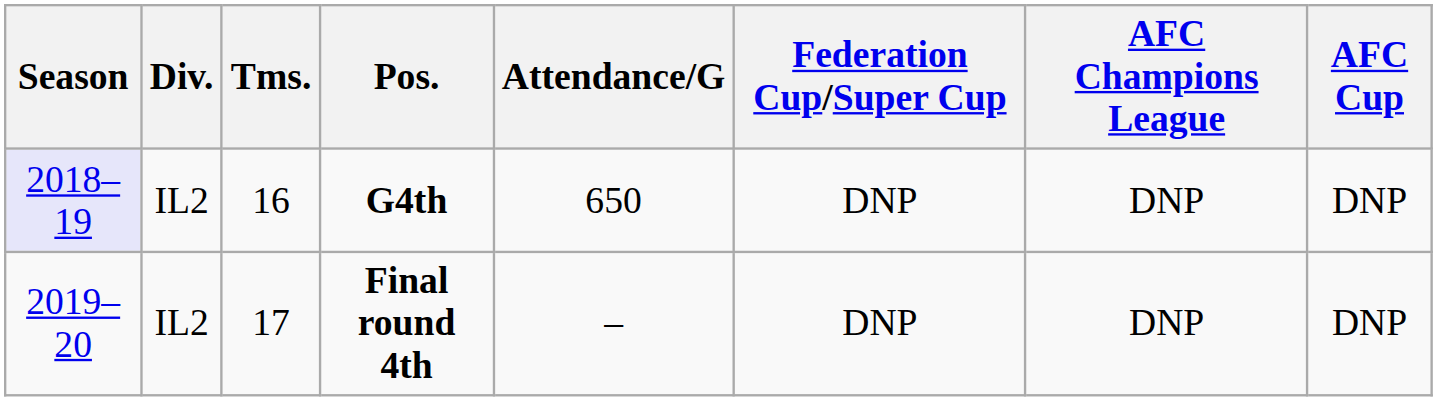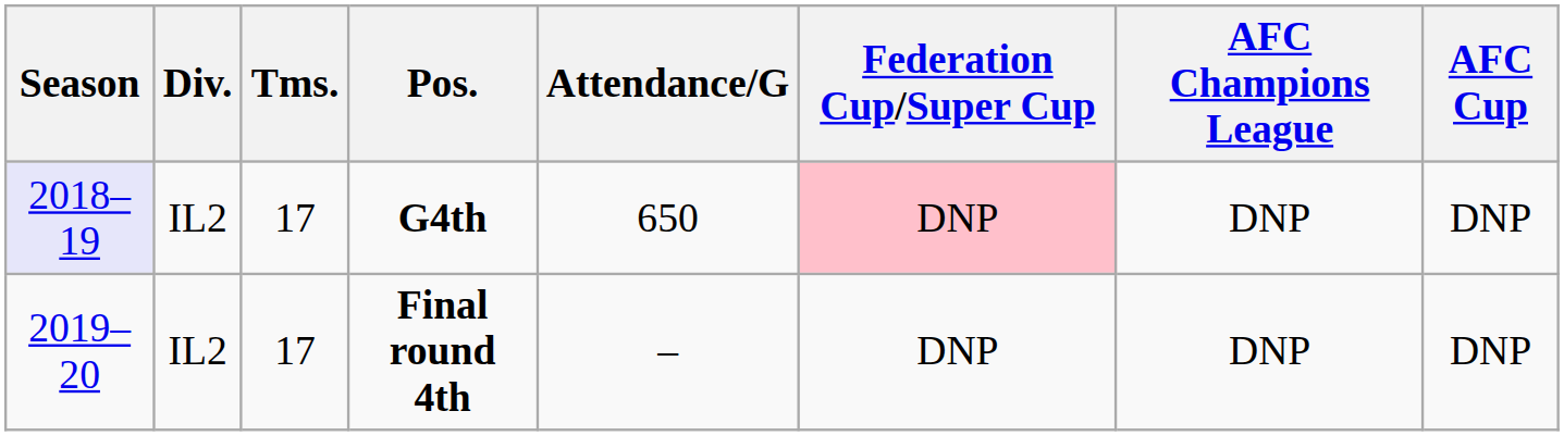G4th | Tms.: 16 -> 17
G4th | Federation Cup/Super Cup: no background -> pink background
